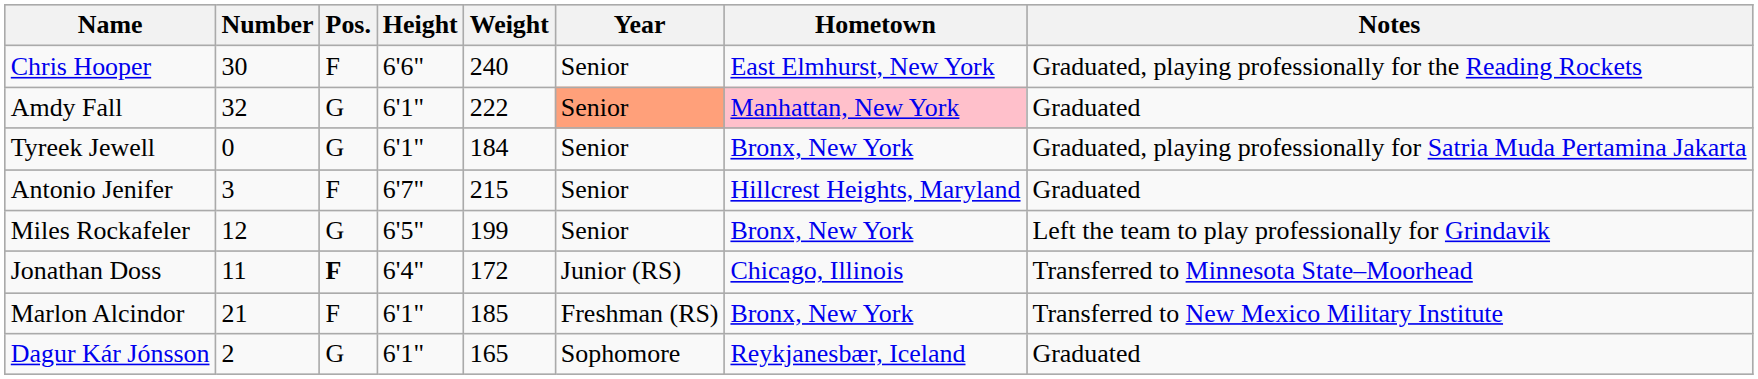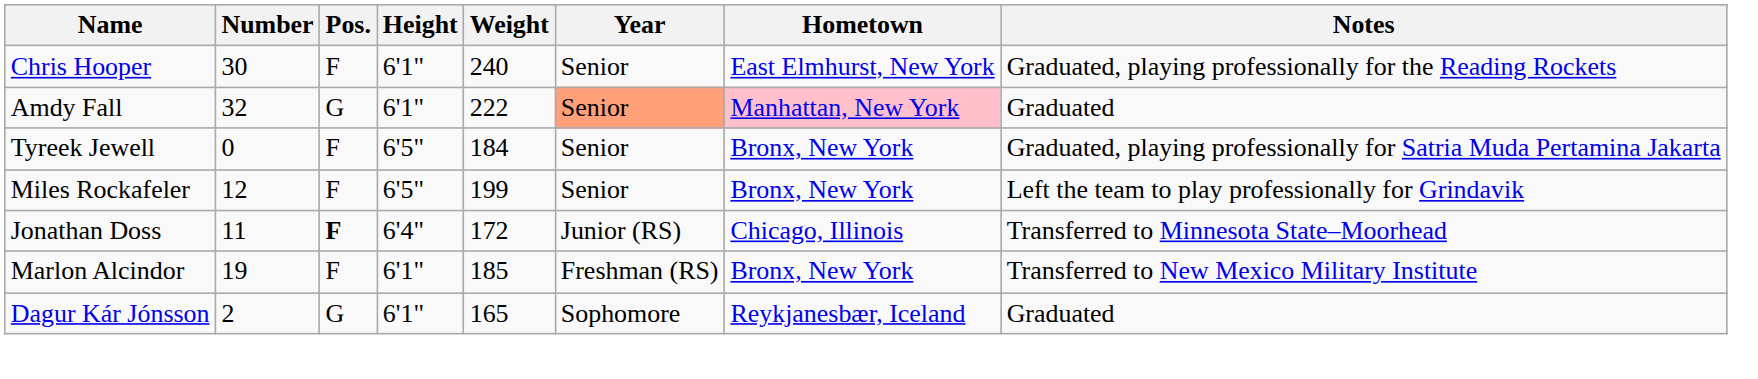Chris Hooper | Height: 6'6" -> 6'1"
Tyreek Jewell | Pos.: G -> F
Tyreek Jewell | Height: 6'1" -> 6'5"
- row: Antonio Jenifer | 3 | F | 6'7" | 215 | Senior | Hillcrest Heights, Maryland | Graduated
Miles Rockafeler | Pos.: G -> F
Marlon Alcindor | Number: 21 -> 19
